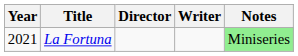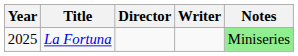La Fortuna | Year: 2021 -> 2025
